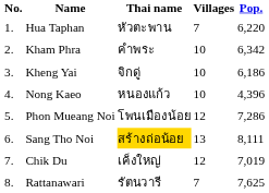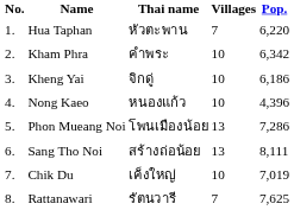Phon Mueang Noi | Villages: 12 -> 13
Sang Tho Noi | Thai name: gold background -> no background
Chik Du | Villages: 12 -> 10
